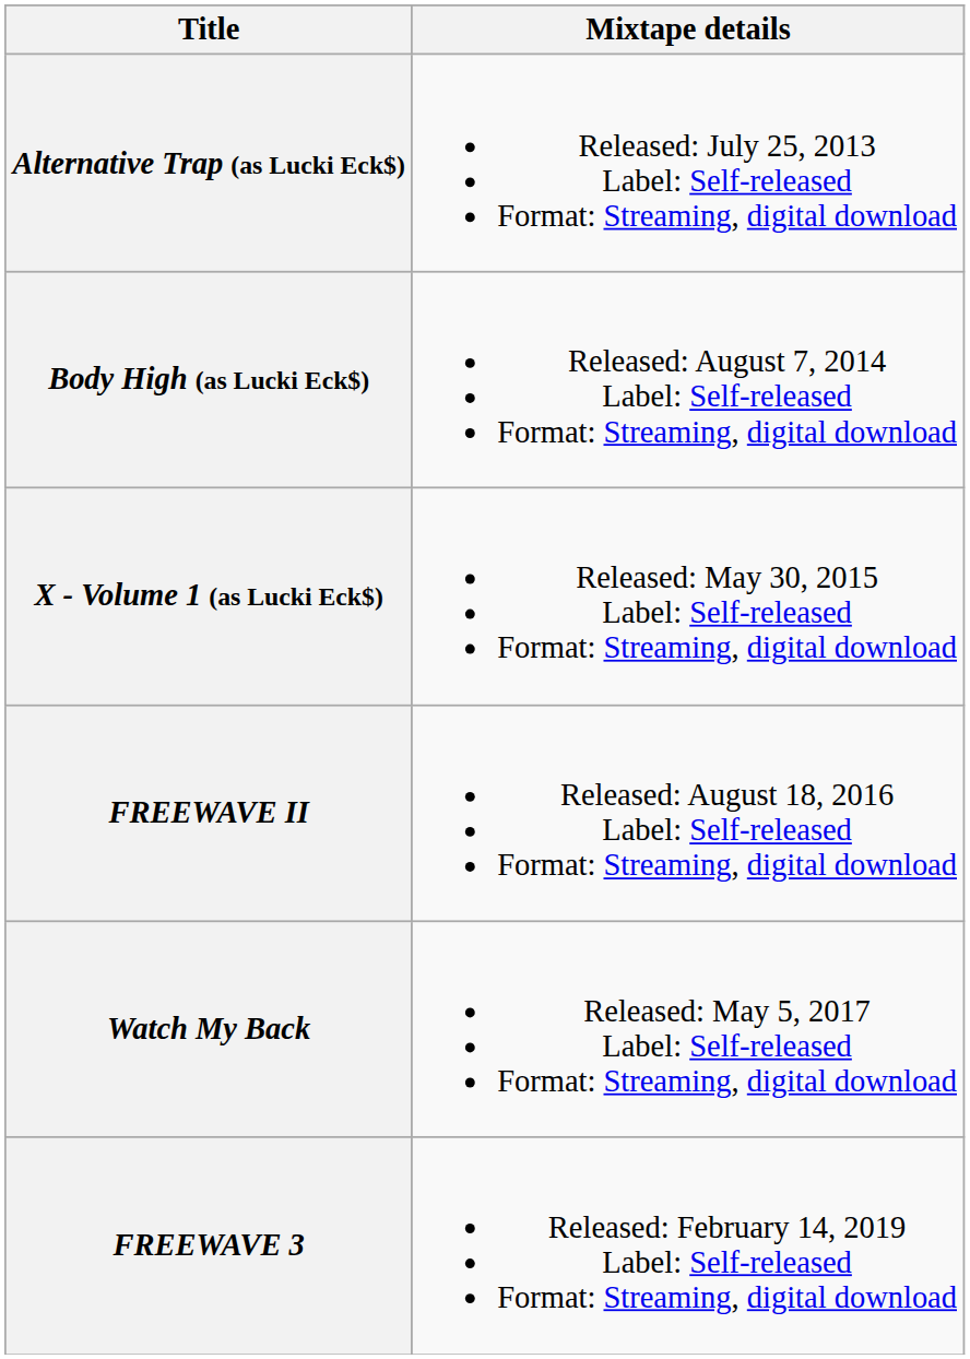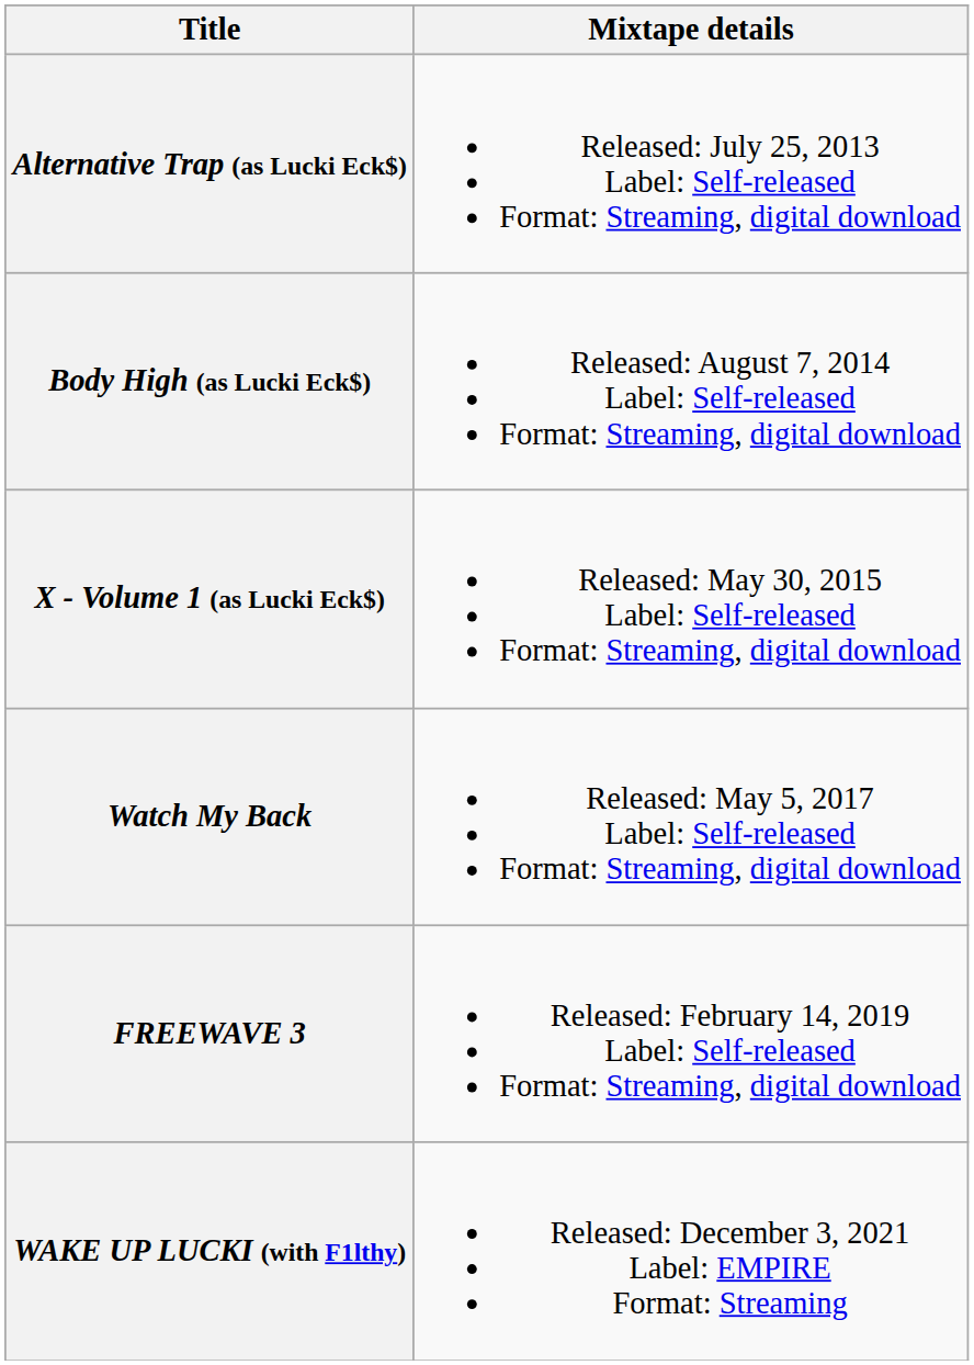- row: FREEWAVE II | Released: August 18, 2016 Label: Self-released Format: Streaming, digital download
+ row: WAKE UP LUCKI (with F1lthy) | Released: December 3, 2021 Label: EMPIRE Format: Streaming
